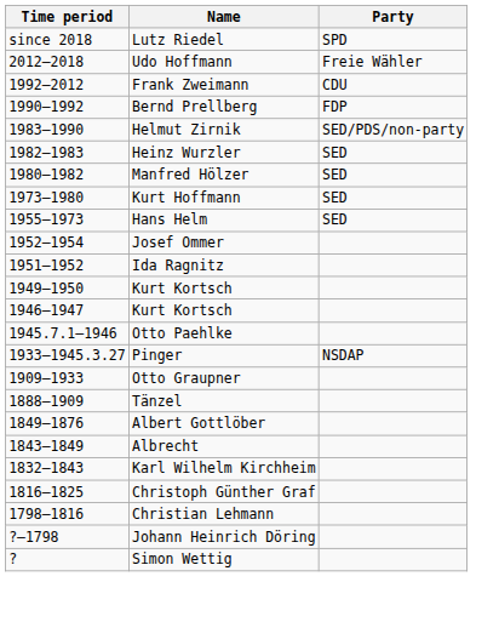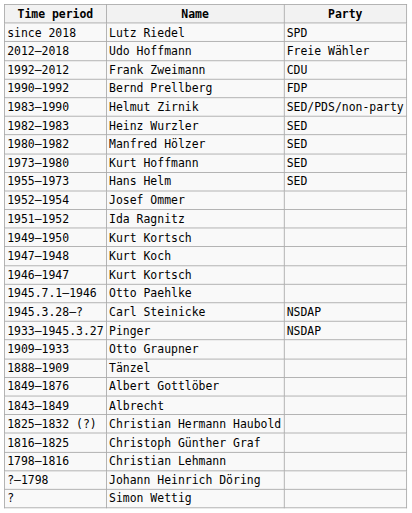+ row: 1947–1948 | Kurt Koch
+ row: 1945.3.28–? | Carl Steinicke | NSDAP
- row: 1832–1843 | Karl Wilhelm Kirchheim
+ row: 1825–1832 (?) | Christian Hermann Haubold
